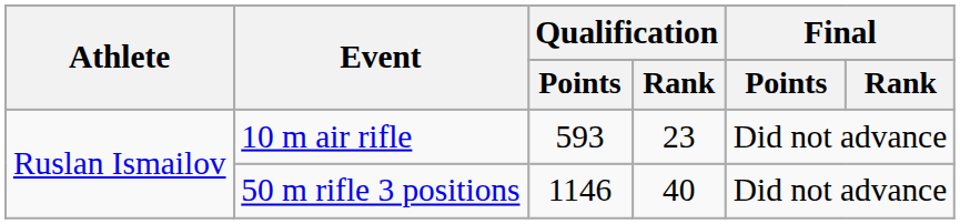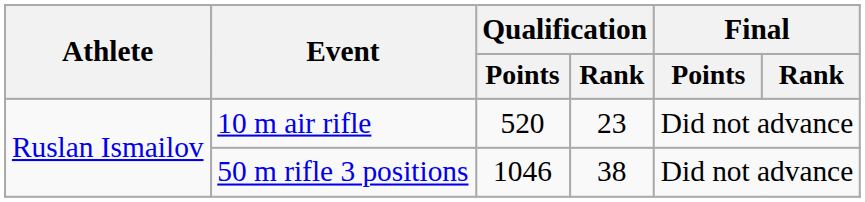10 m air rifle | Qualification / Points: 593 -> 520
50 m rifle 3 positions | Qualification / Points: 1146 -> 1046
50 m rifle 3 positions | Qualification / Rank: 40 -> 38
